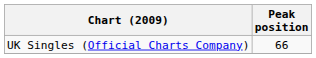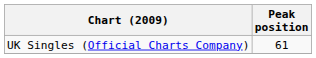UK Singles (Official Charts Company) | Peak position: 66 -> 61
